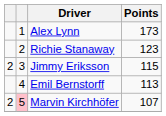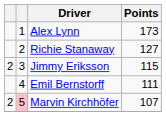Richie Stanaway | Points: 123 -> 127
Emil Bernstorff | Points: 113 -> 111
